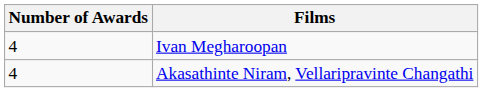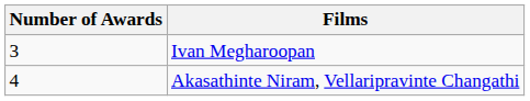Ivan Megharoopan | Number of Awards: 4 -> 3
